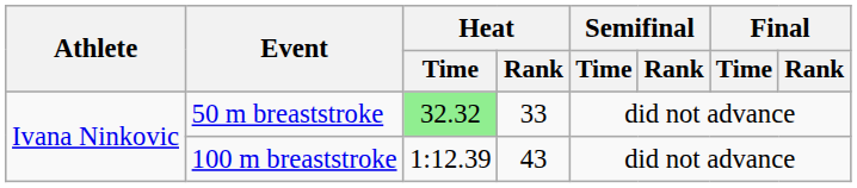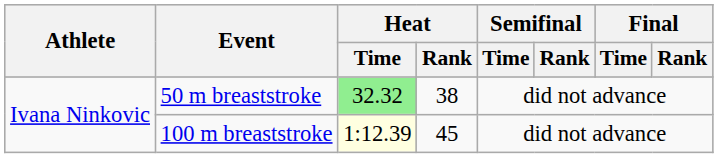50 m breaststroke | Heat / Rank: 33 -> 38
100 m breaststroke | Heat / Time: no background -> lightyellow background
100 m breaststroke | Heat / Rank: 43 -> 45
